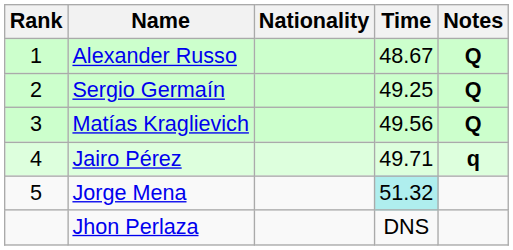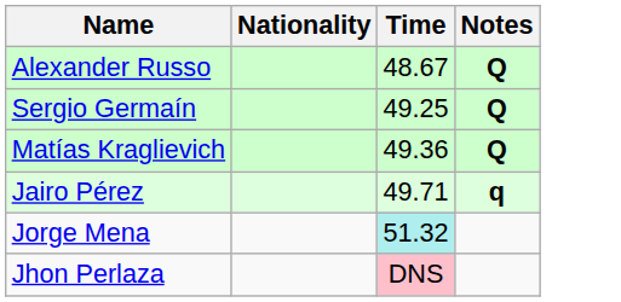- column: Rank | 1 | 2 | 3 | 4 | 5
Matías Kraglievich | Time: 49.56 -> 49.36
Jhon Perlaza | Time: no background -> pink background
